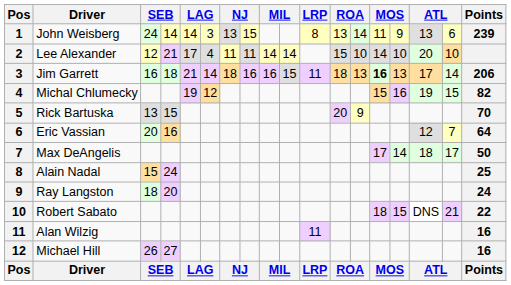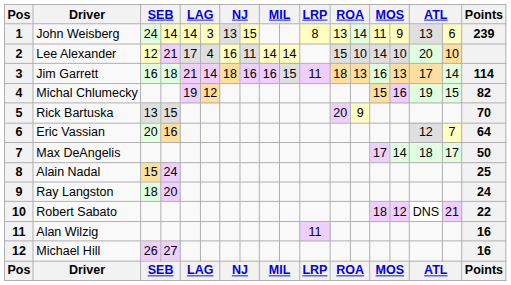Lee Alexander | column 7: 11 -> 16
Jim Garrett | column 14: bold -> normal
Jim Garrett | Points: 206 -> 114
Robert Sabato | column 15: 15 -> 12
